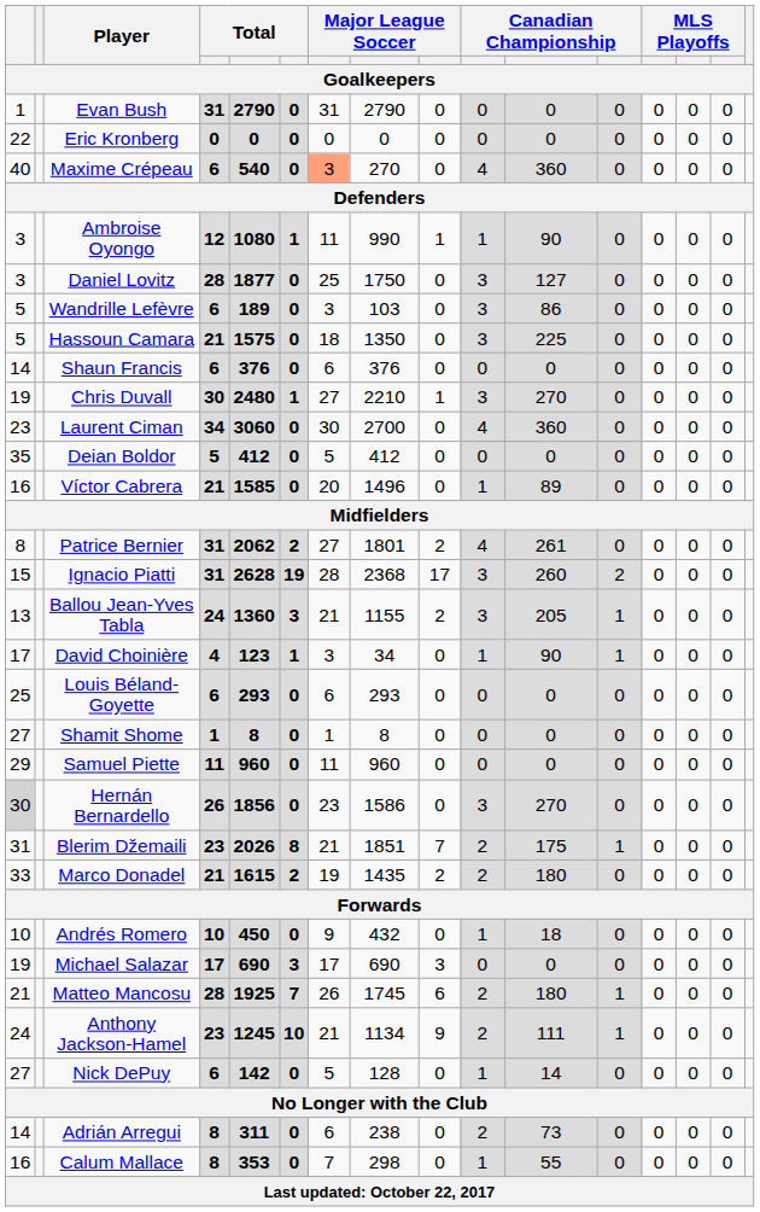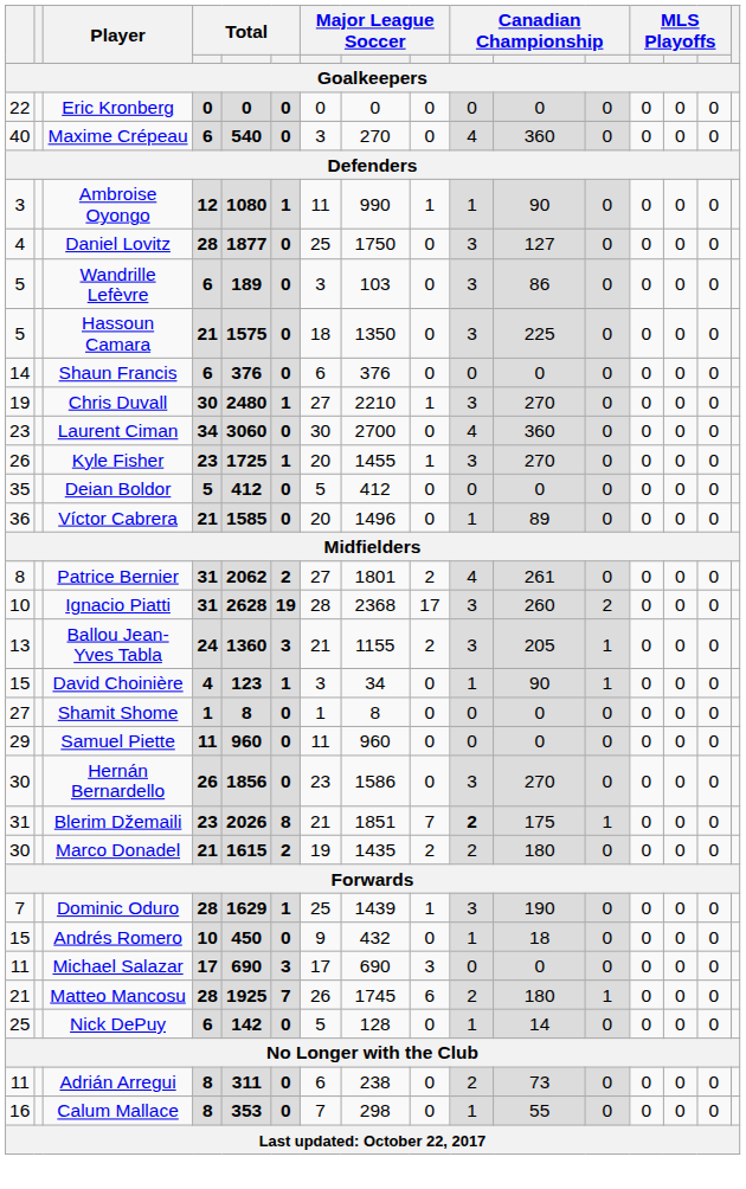- row: 1 | Evan Bush | 31 | 2790 | 0 | 31 | 2790 | 0 | 0 | 0 | 0 | 0 | 0 | 0
Maxime Crépeau | column 7: lightsalmon background -> no background
Daniel Lovitz | column 1: 3 -> 4
+ row: 26 | Kyle Fisher | 23 | 1725 | 1 | 20 | 1455 | 1 | 3 | 270 | 0 | 0 | 0 | 0
Víctor Cabrera | column 1: 16 -> 36
Ignacio Piatti | column 1: 15 -> 10
David Choinière | column 1: 17 -> 15
- row: 25 | Louis Béland-Goyette | 6 | 293 | 0 | 6 | 293 | 0 | 0 | 0 | 0 | 0 | 0 | 0
Hernán Bernardello | column 1: lightgrey background -> no background
Blerim Džemaili | column 10: normal -> bold
Marco Donadel | column 1: 33 -> 30
+ row: 7 | Dominic Oduro | 28 | 1629 | 1 | 25 | 1439 | 1 | 3 | 190 | 0 | 0 | 0 | 0
Andrés Romero | column 1: 10 -> 15
Michael Salazar | column 1: 19 -> 11
- row: 24 | Anthony Jackson-Hamel | 23 | 1245 | 10 | 21 | 1134 | 9 | 2 | 111 | 1 | 0 | 0 | 0
Nick DePuy | column 1: 27 -> 25
Adrián Arregui | column 1: 14 -> 11
